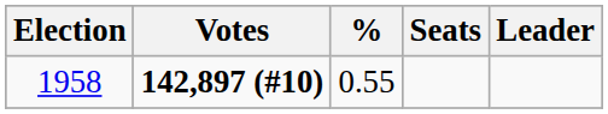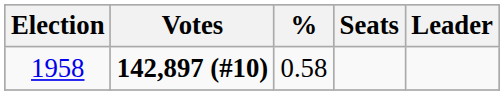1958 | %: 0.55 -> 0.58
